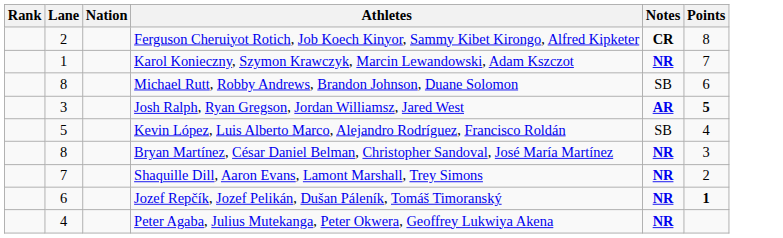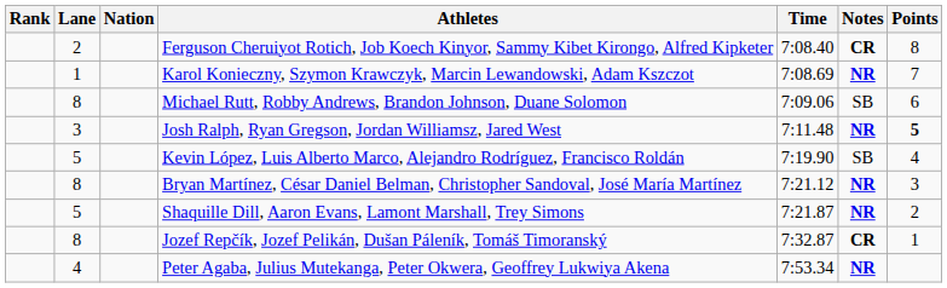+ column: Time | 7:08.40 | 7:08.69 | 7:09.06 | 7:11.48 | 7:19.90 | 7:21.12 | 7:21.87 | 7:32.87 | 7:53.34
Josh Ralph, Ryan Gregson, Jordan Williamsz, Jared West | Notes: AR -> NR
Shaquille Dill, Aaron Evans, Lamont Marshall, Trey Simons | Lane: 7 -> 5
Jozef Repčík, Jozef Pelikán, Dušan Páleník, Tomáš Timoranský | Lane: 6 -> 8
Jozef Repčík, Jozef Pelikán, Dušan Páleník, Tomáš Timoranský | Notes: NR -> CR
Jozef Repčík, Jozef Pelikán, Dušan Páleník, Tomáš Timoranský | Points: bold -> normal
